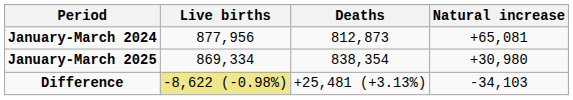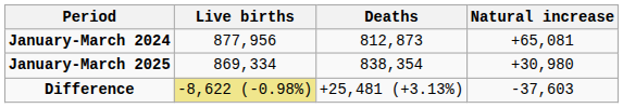Difference | Natural increase: -34,103 -> -37,603
